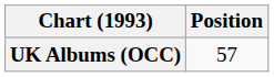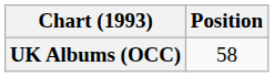UK Albums (OCC) | Position: 57 -> 58
